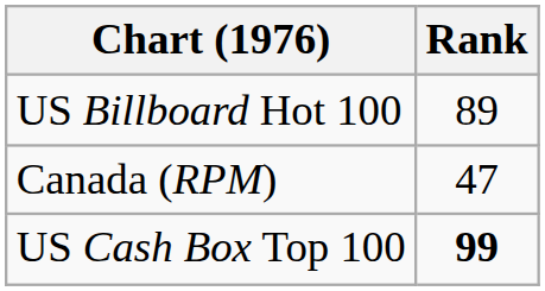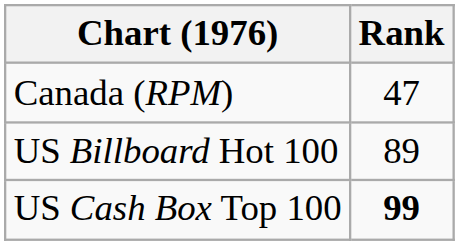rows swapped: Canada (RPM) <-> US Billboard Hot 100
